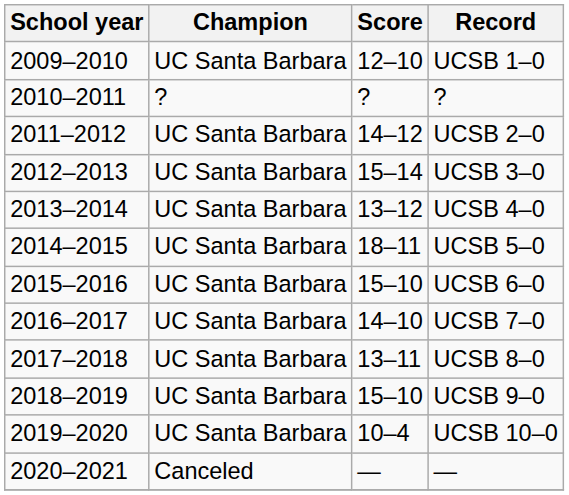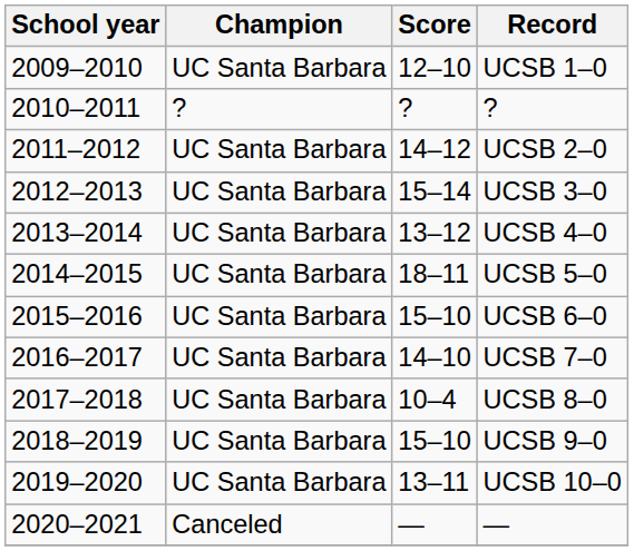UCSB 8–0 | Score: 13–11 -> 10–4
UCSB 10–0 | Score: 10–4 -> 13–11
